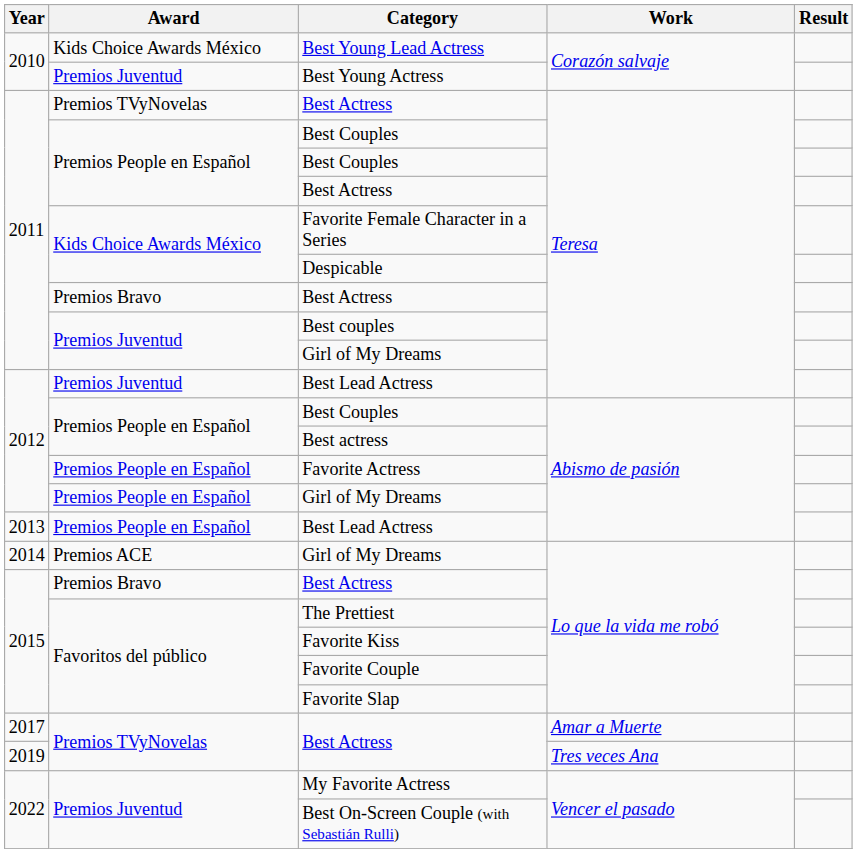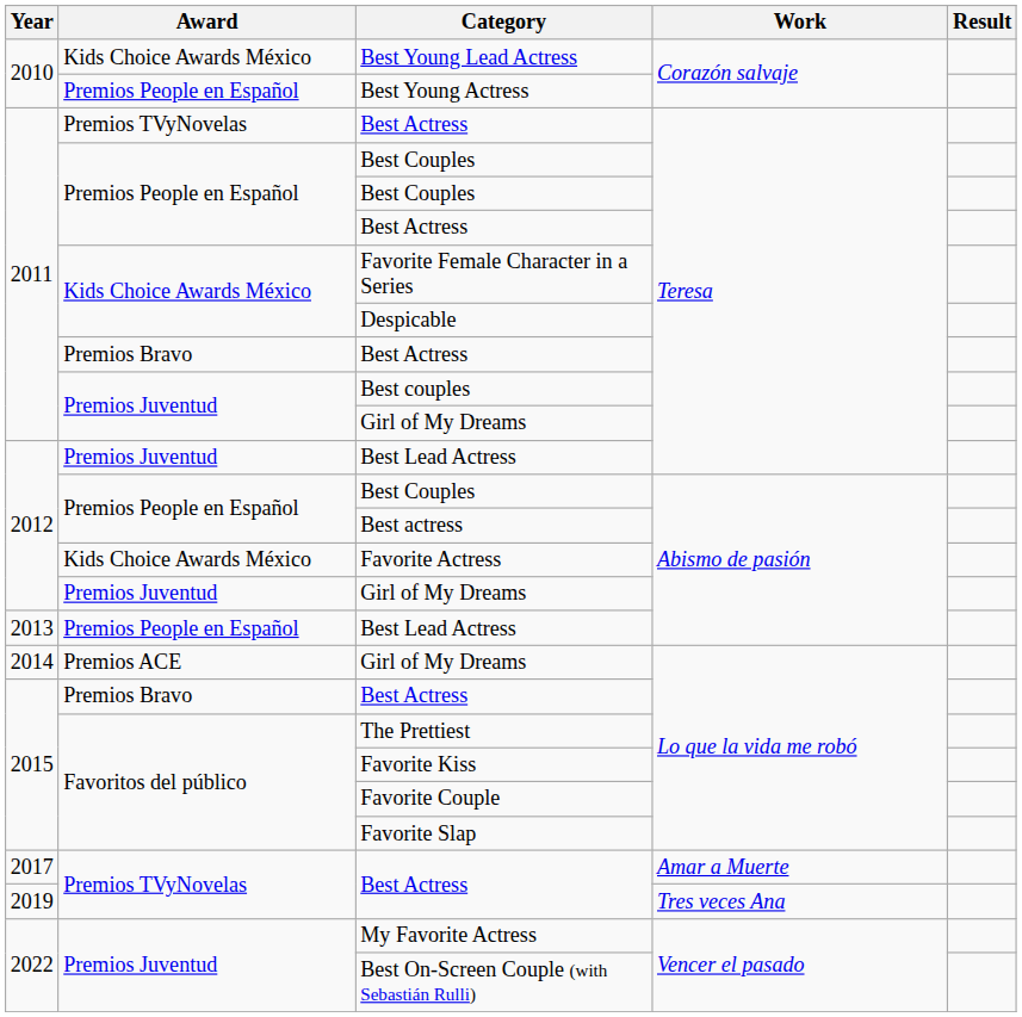Best Young Actress | Award: Premios Juventud -> Premios People en Español
Favorite Actress | Award: Premios People en Español -> Kids Choice Awards México
2012 / Girl of My Dreams | Award: Premios People en Español -> Premios Juventud
